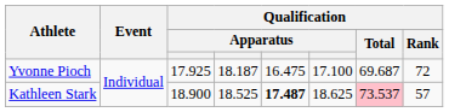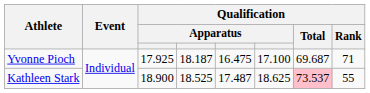Yvonne Pioch | Qualification / Rank: 72 -> 71
Kathleen Stark | column 5: bold -> normal
Kathleen Stark | Qualification / Rank: 57 -> 55
